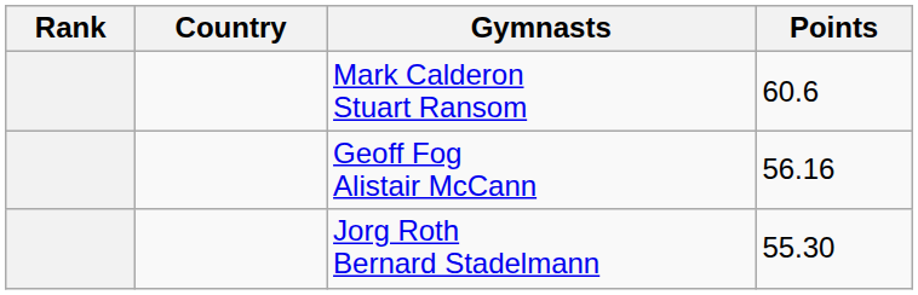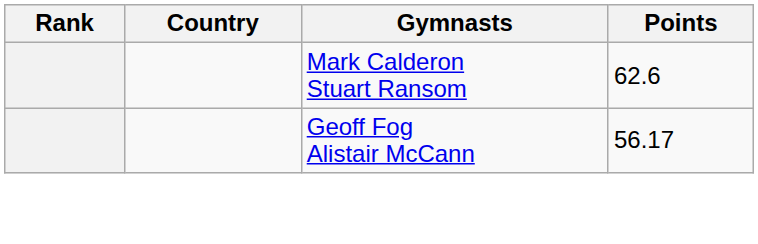Mark Calderon Stuart Ransom | Points: 60.6 -> 62.6
Geoff Fog Alistair McCann | Points: 56.16 -> 56.17
- row: Jorg Roth Bernard Stadelmann | 55.30
